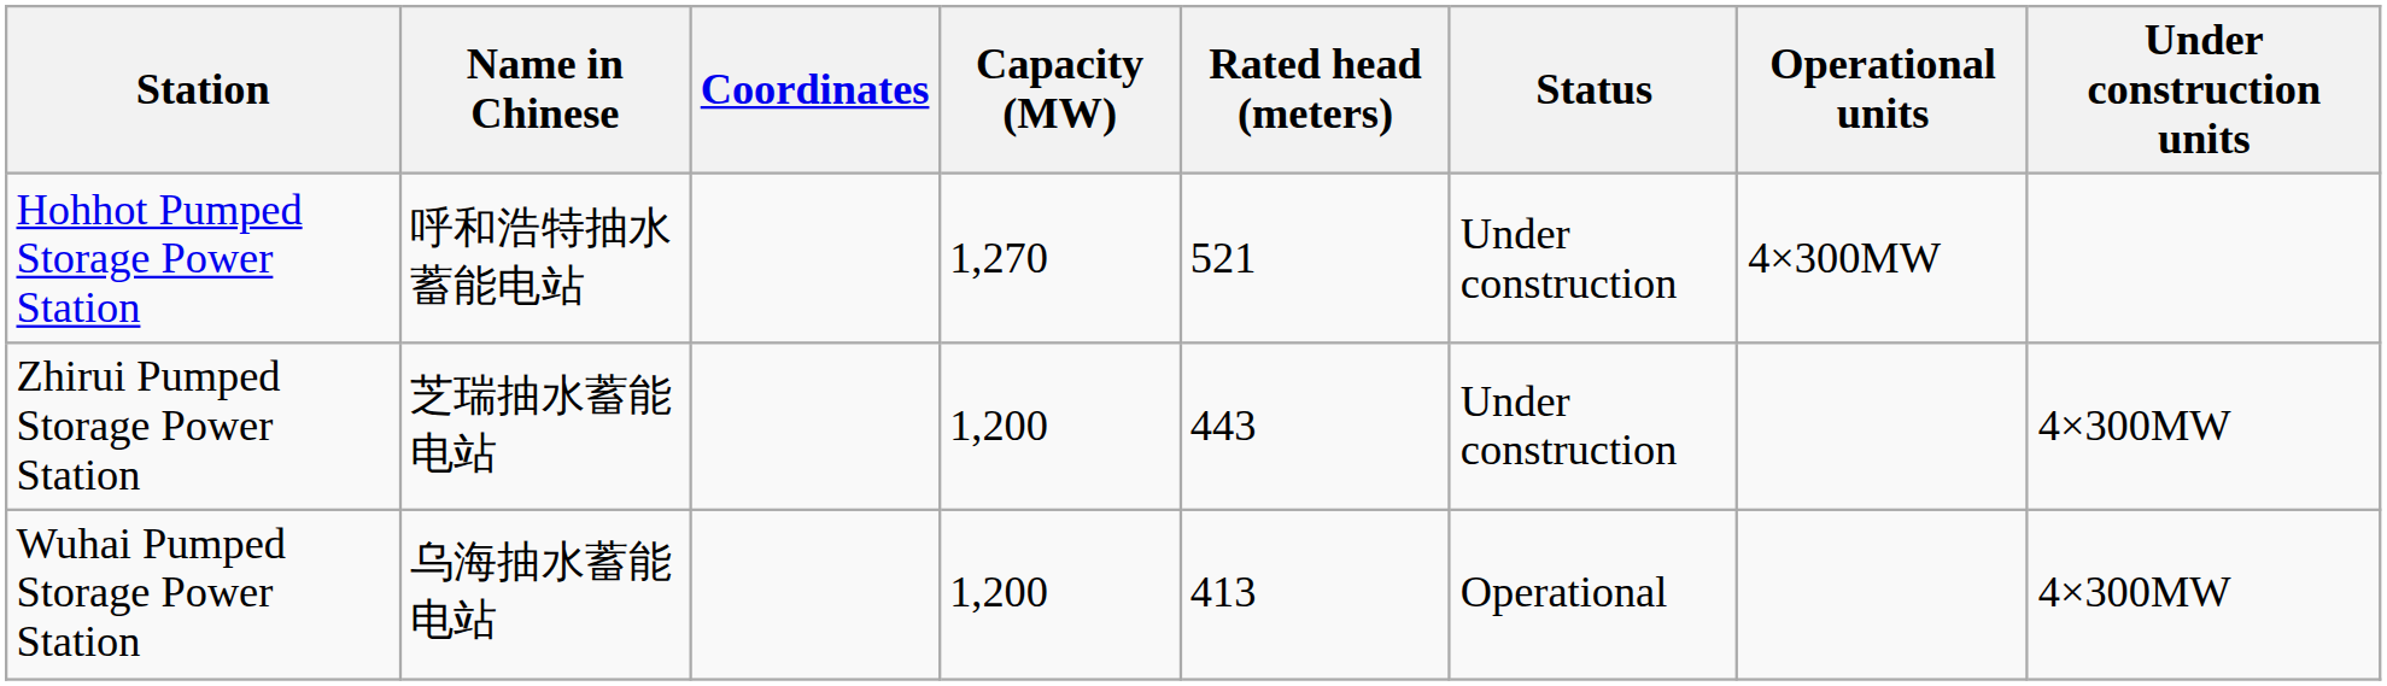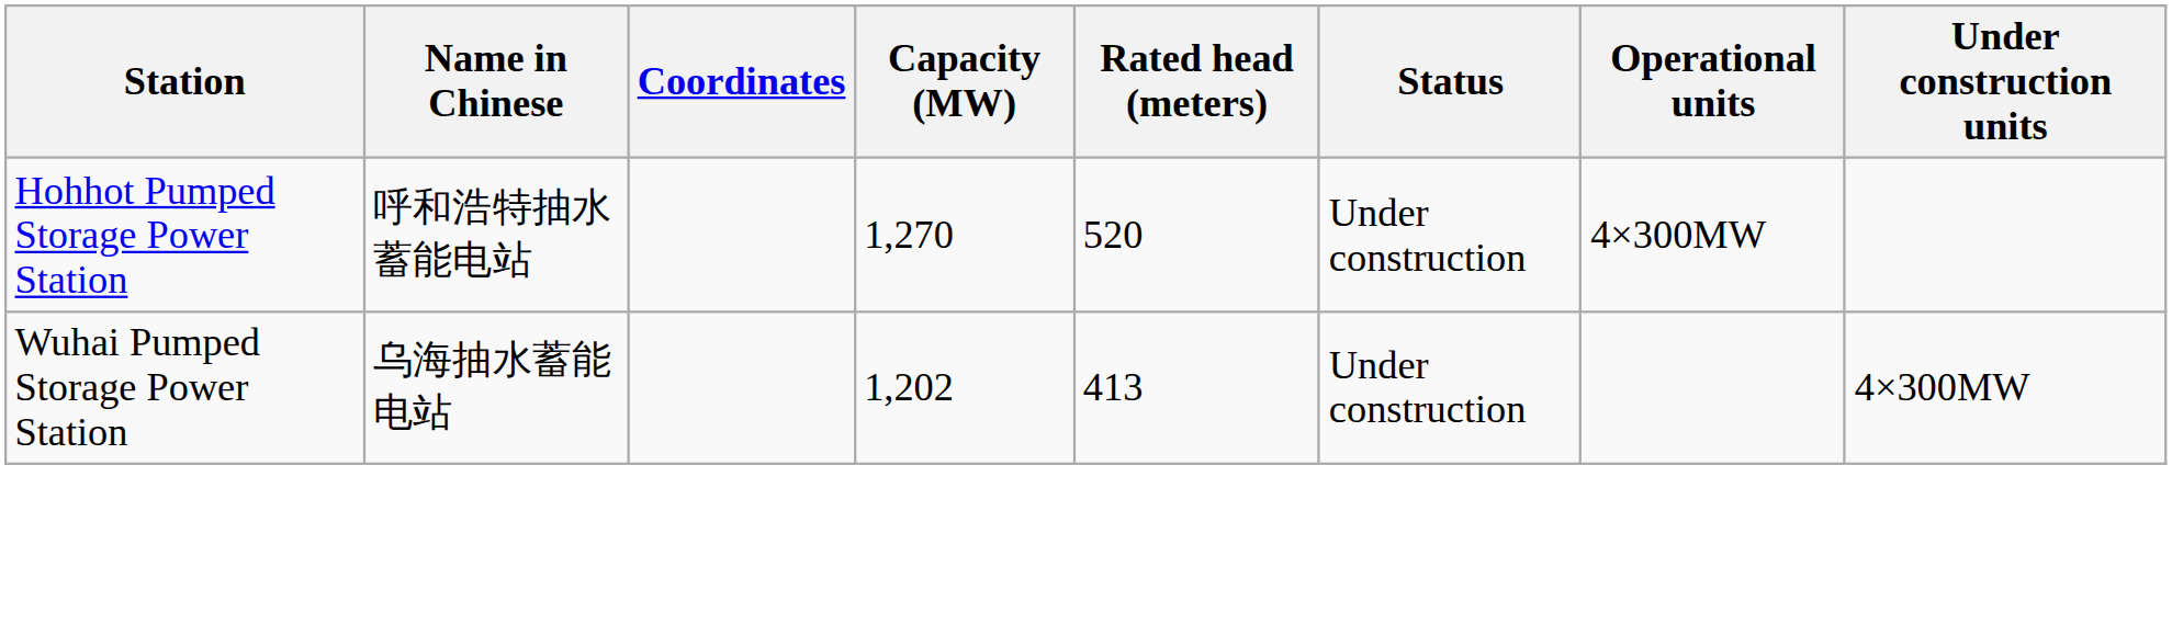Hohhot Pumped Storage Power Station | Rated head (meters): 521 -> 520
- row: Zhirui Pumped Storage Power Station | 芝瑞抽水蓄能电站 | 1,200 | 443 | Under construction | 4×300MW
Wuhai Pumped Storage Power Station | Capacity (MW): 1,200 -> 1,202
Wuhai Pumped Storage Power Station | Status: Operational -> Under construction
